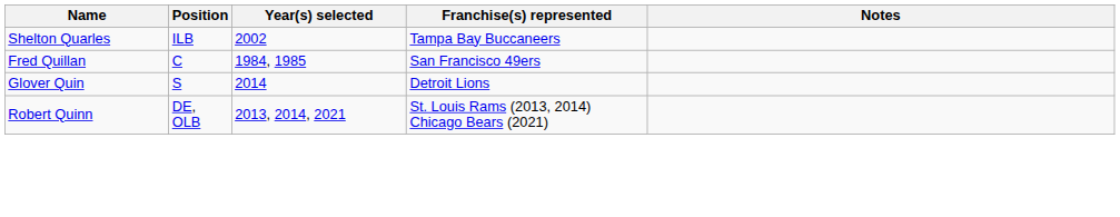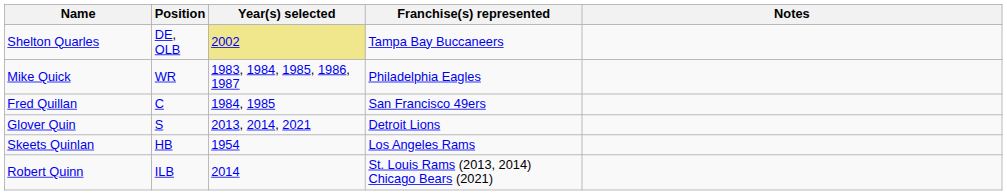Shelton Quarles | Position: ILB -> DE, OLB
Shelton Quarles | Year(s) selected: no background -> khaki background
+ row: Mike Quick | WR | 1983, 1984, 1985, 1986, 1987 | Philadelphia Eagles
Glover Quin | Year(s) selected: 2014 -> 2013, 2014, 2021
+ row: Skeets Quinlan | HB | 1954 | Los Angeles Rams
Robert Quinn | Position: DE, OLB -> ILB
Robert Quinn | Year(s) selected: 2013, 2014, 2021 -> 2014
